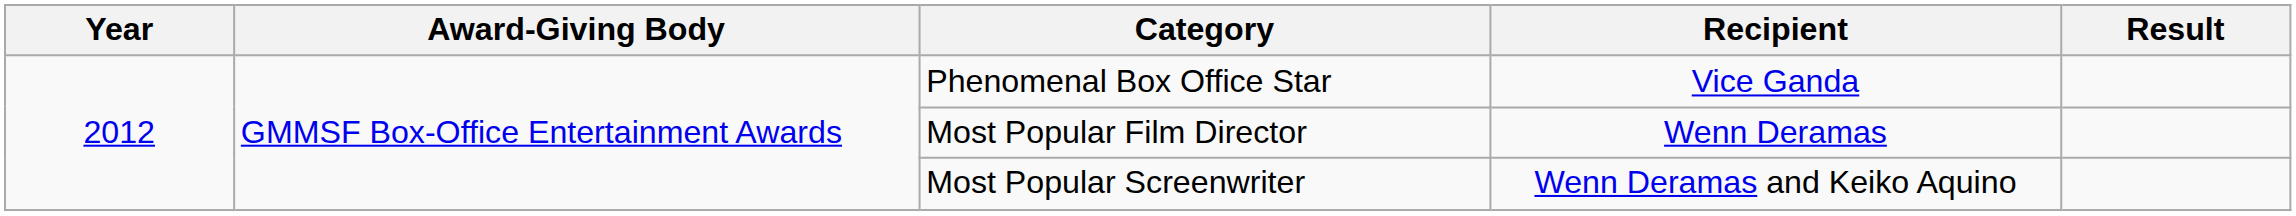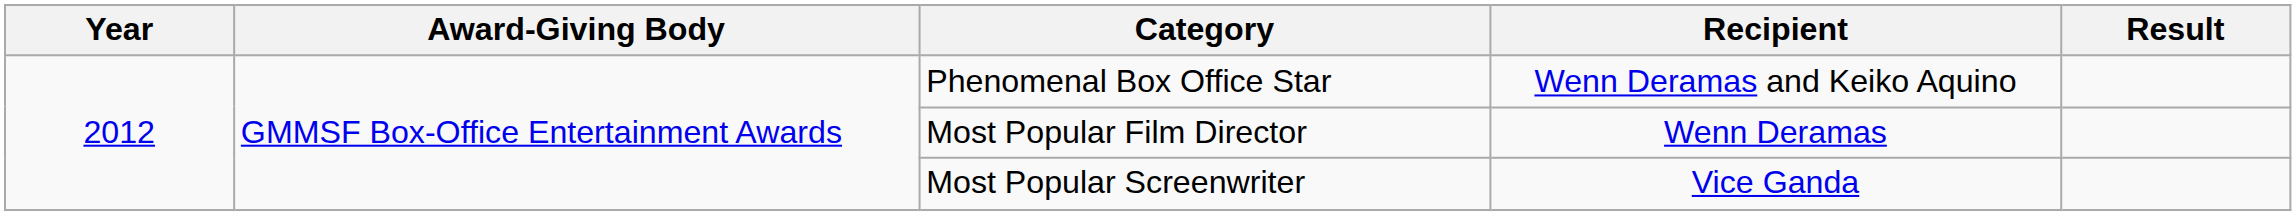Phenomenal Box Office Star | Recipient: Vice Ganda -> Wenn Deramas and Keiko Aquino
Most Popular Screenwriter | Recipient: Wenn Deramas and Keiko Aquino -> Vice Ganda
